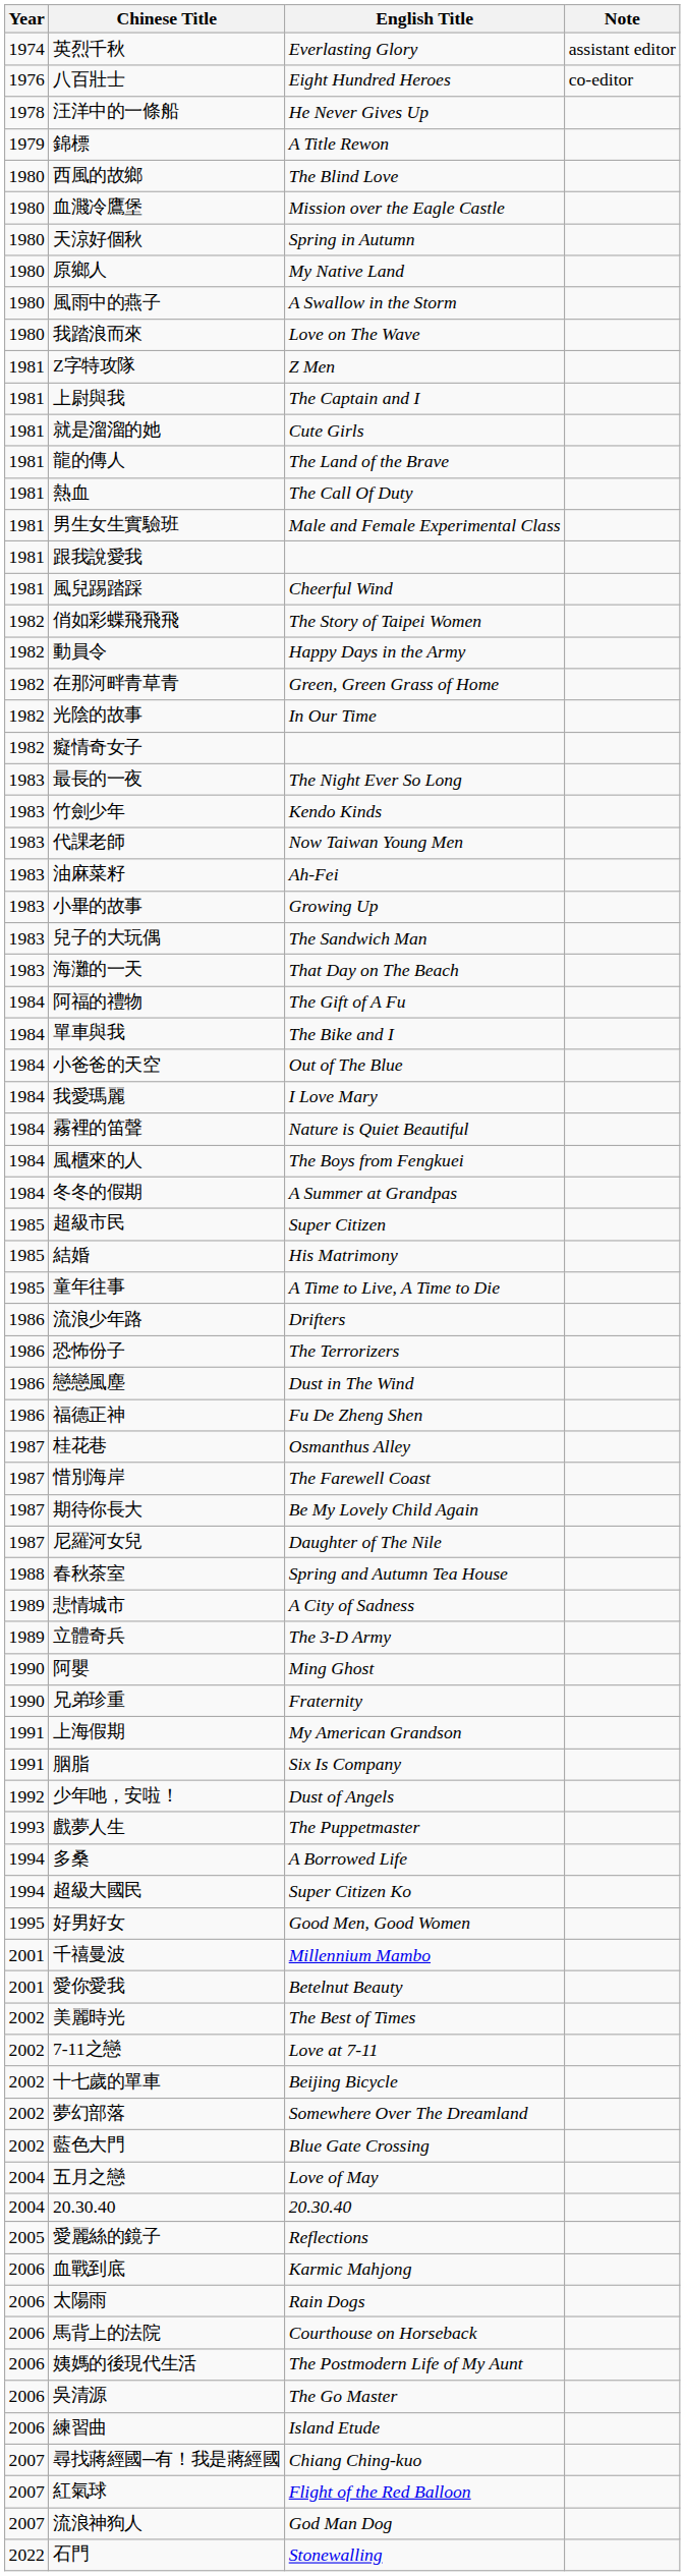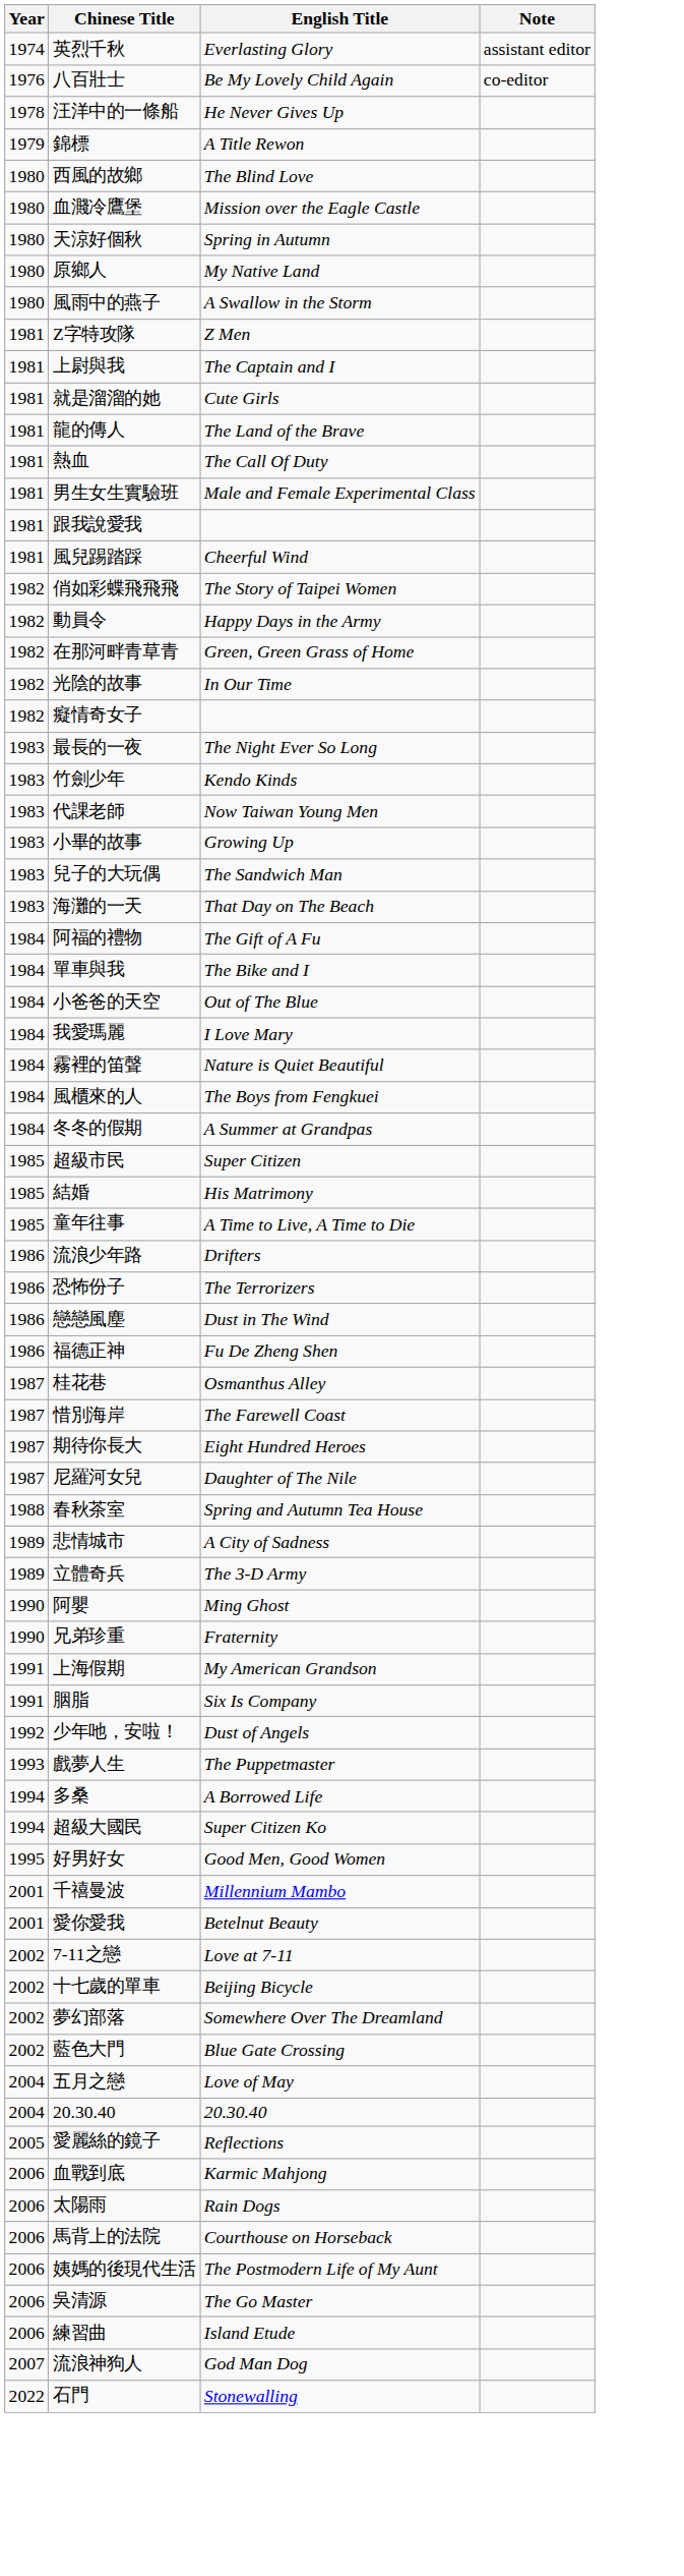八百壯士 | English Title: Eight Hundred Heroes -> Be My Lovely Child Again
- row: 1980 | 我踏浪而來 | Love on The Wave
- row: 1983 | 油麻菜籽 | Ah-Fei
期待你長大 | English Title: Be My Lovely Child Again -> Eight Hundred Heroes
- row: 2002 | 美麗時光 | The Best of Times
- row: 2007 | 尋找蔣經國─有！我是蔣經國 | Chiang Ching-kuo
- row: 2007 | 紅氣球 | Flight of the Red Balloon
